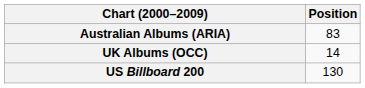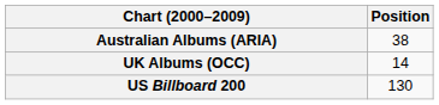Australian Albums (ARIA) | Position: 83 -> 38
